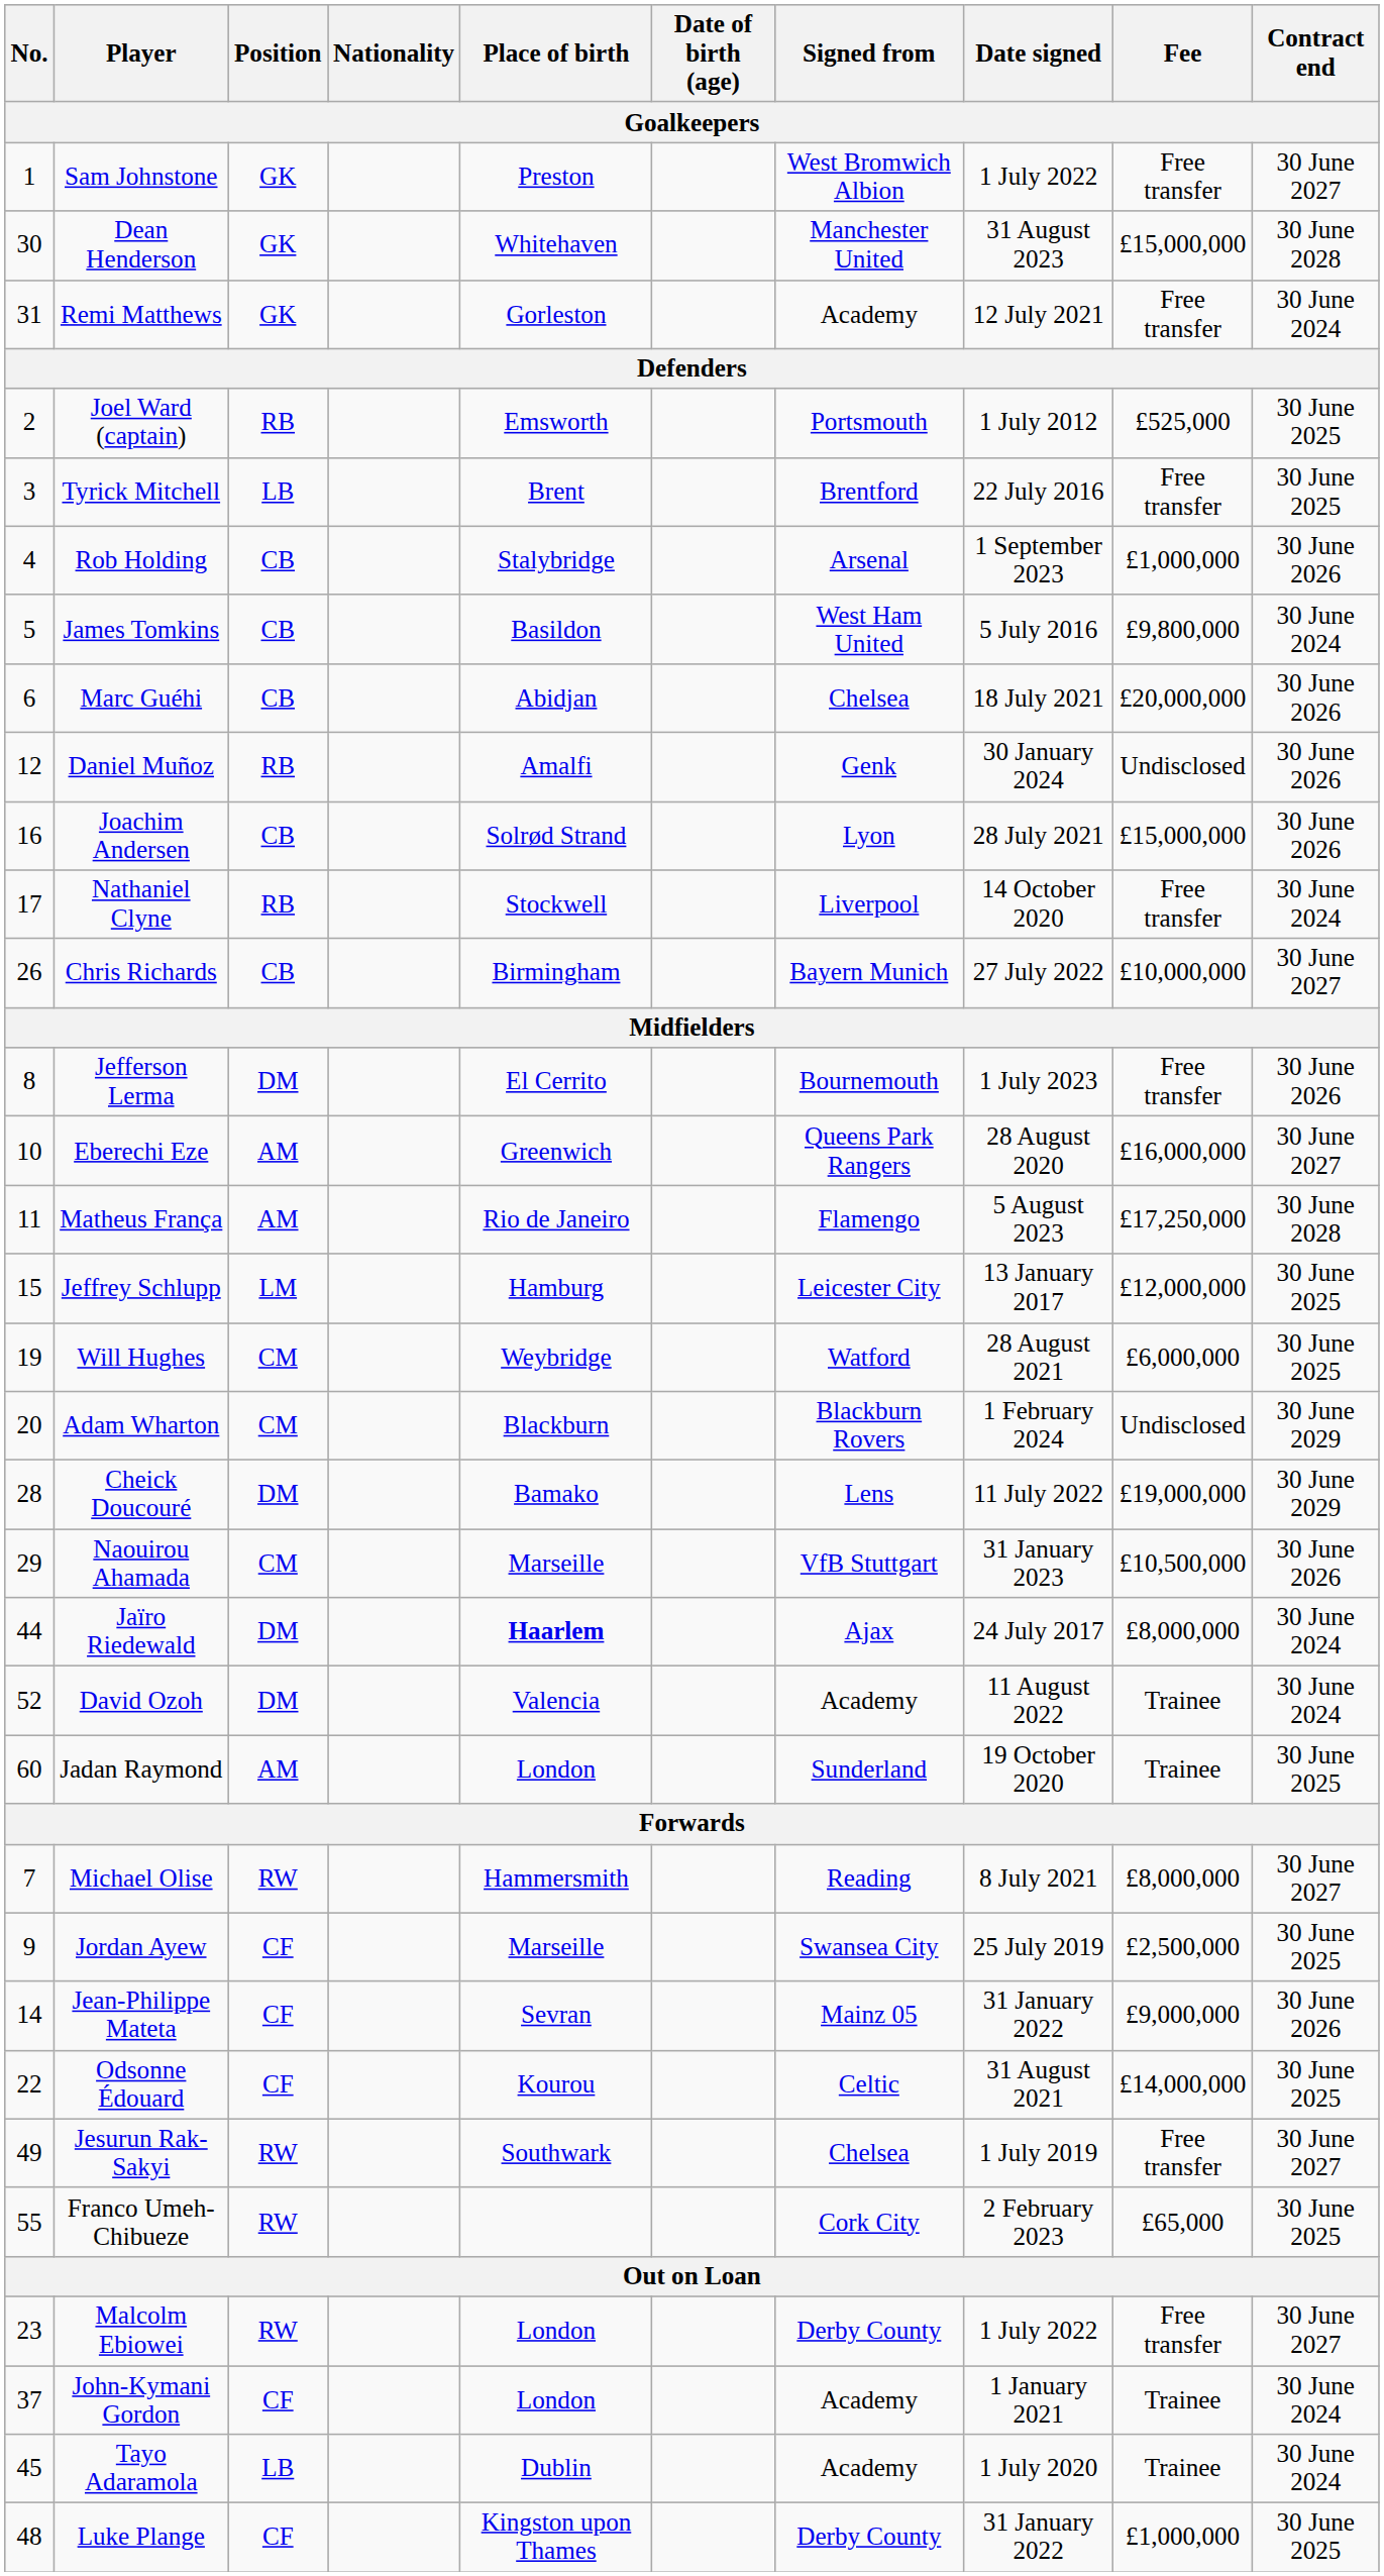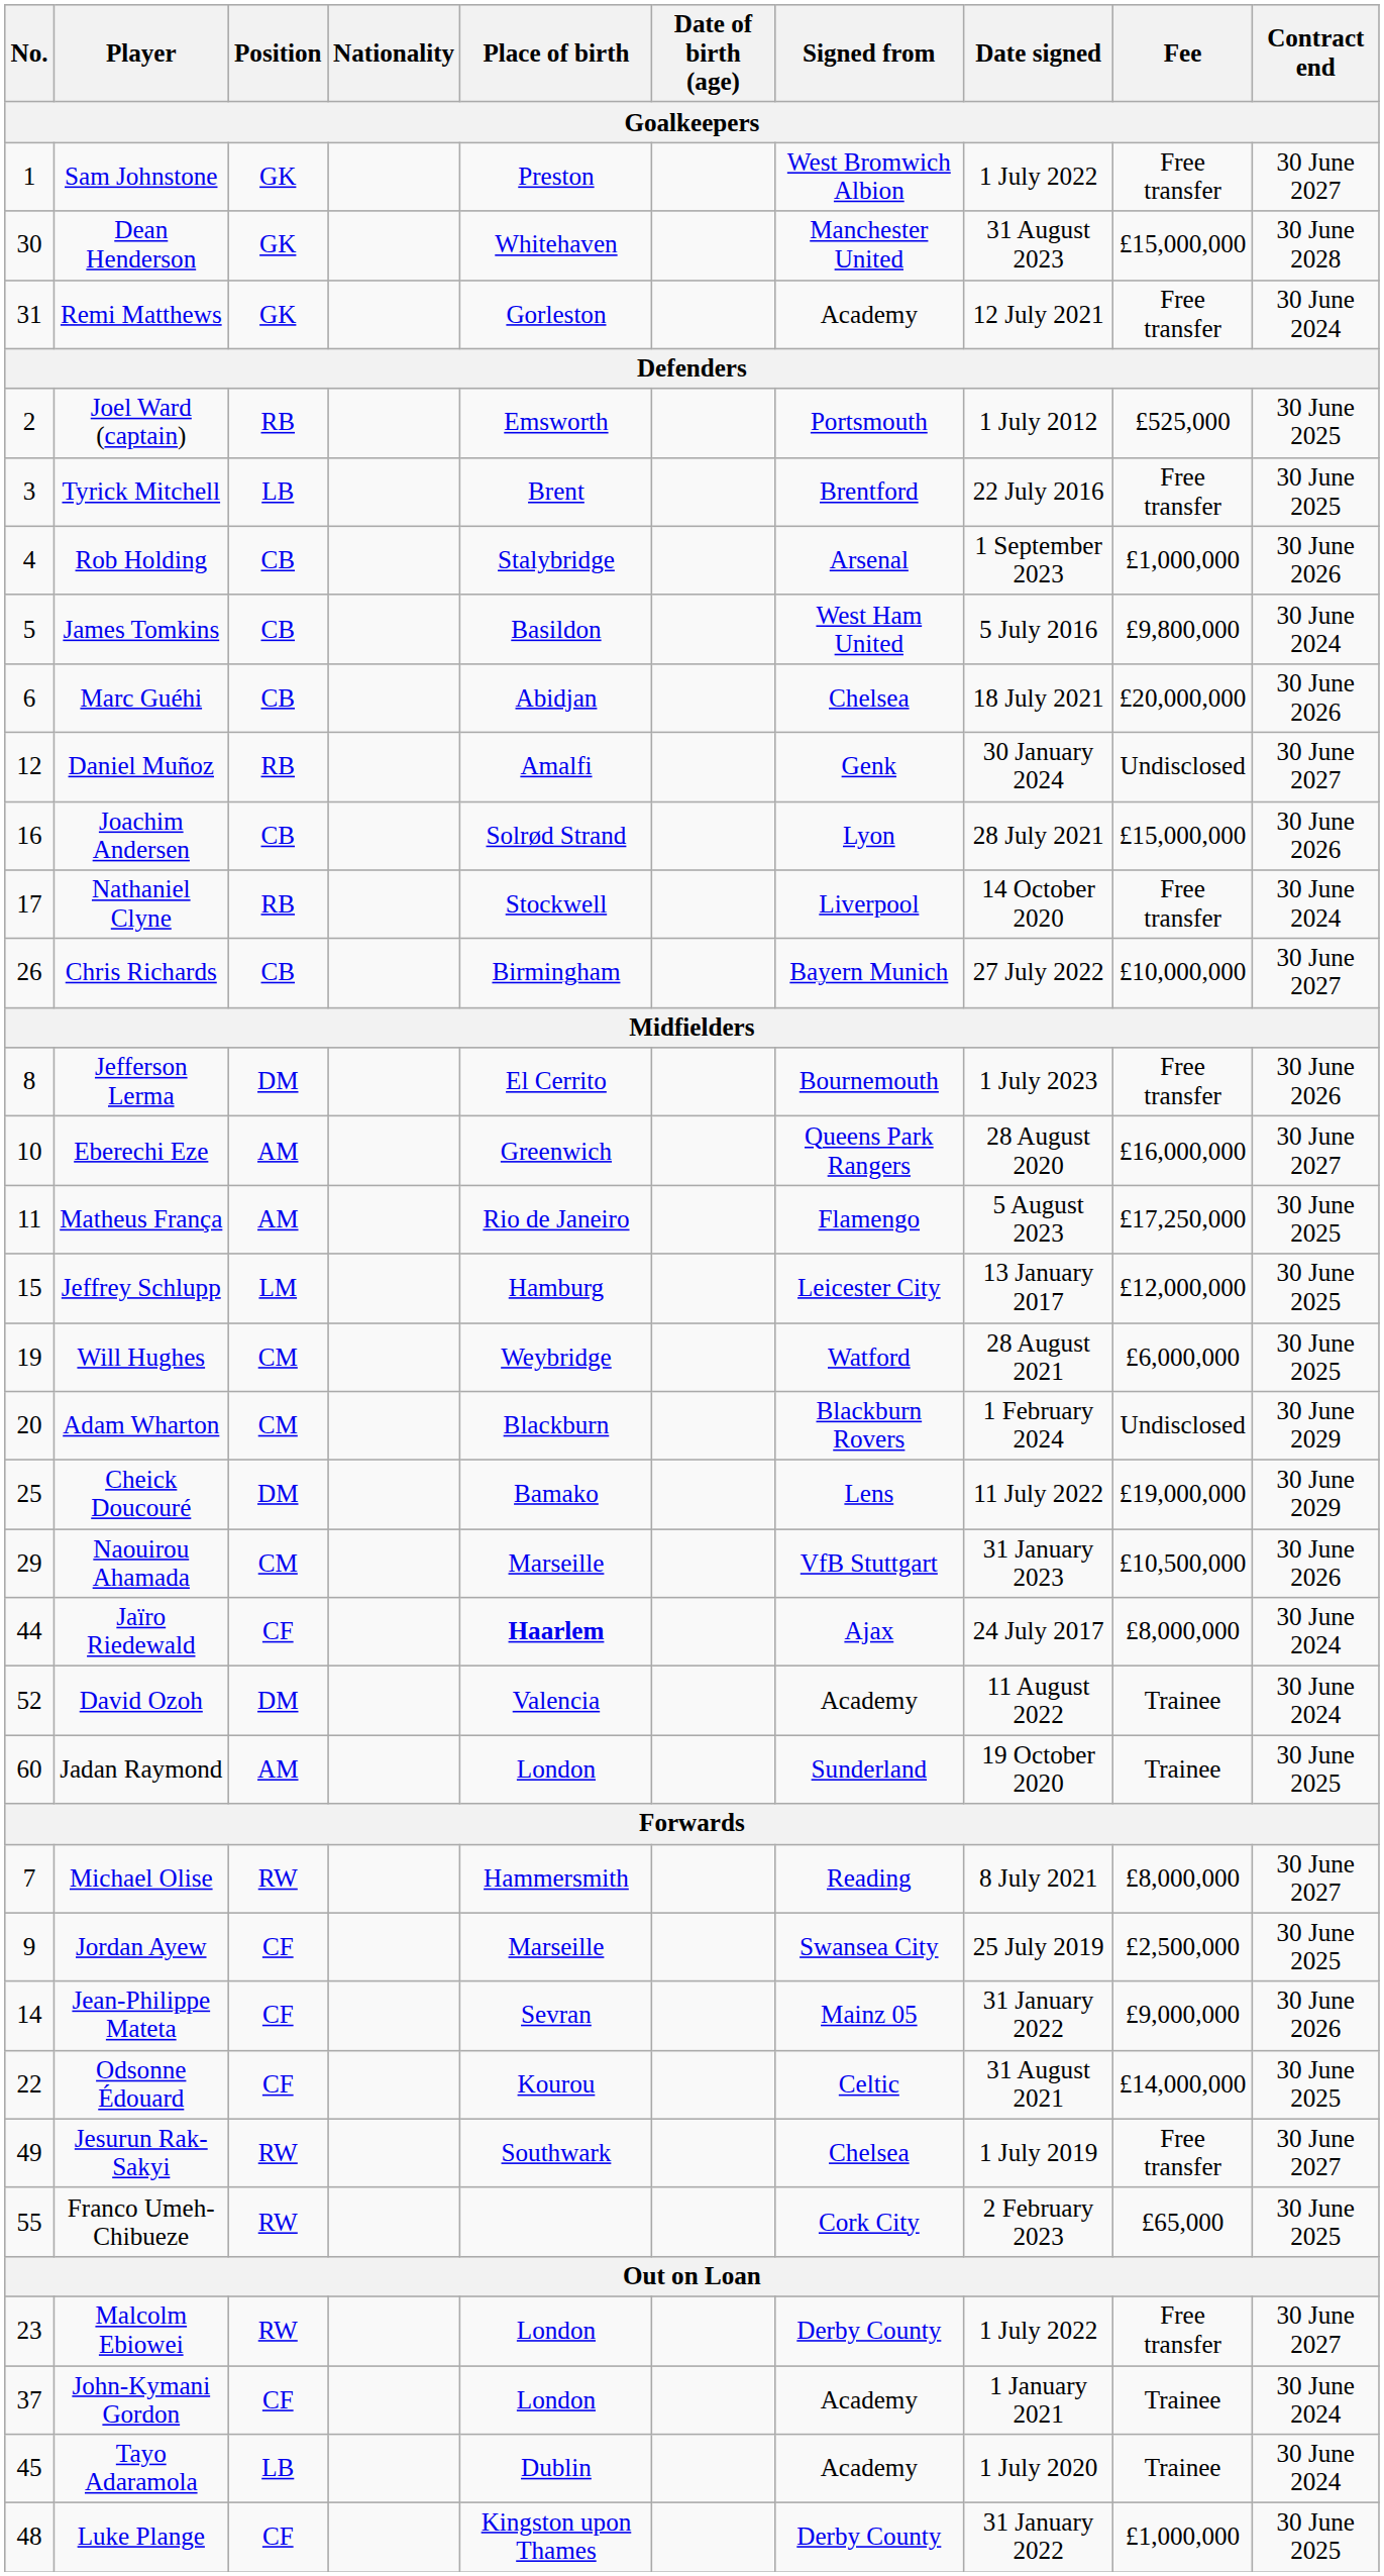Daniel Muñoz | Contract end: 30 June 2026 -> 30 June 2027
Matheus França | Contract end: 30 June 2028 -> 30 June 2025
Cheick Doucouré | No.: 28 -> 25
Jaïro Riedewald | Position: DM -> CF
